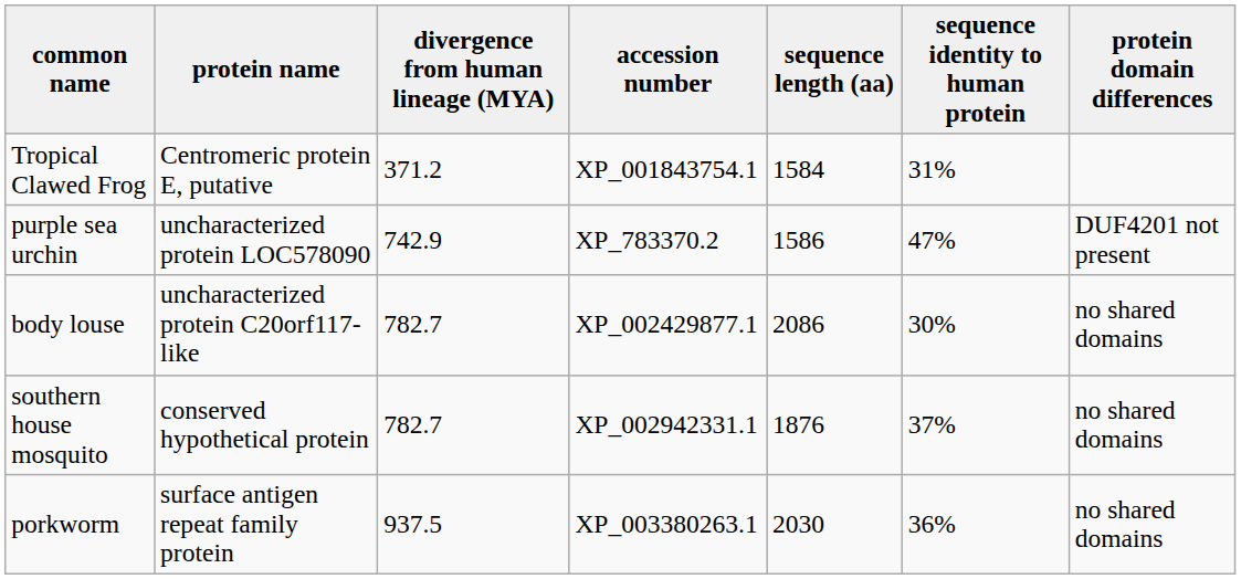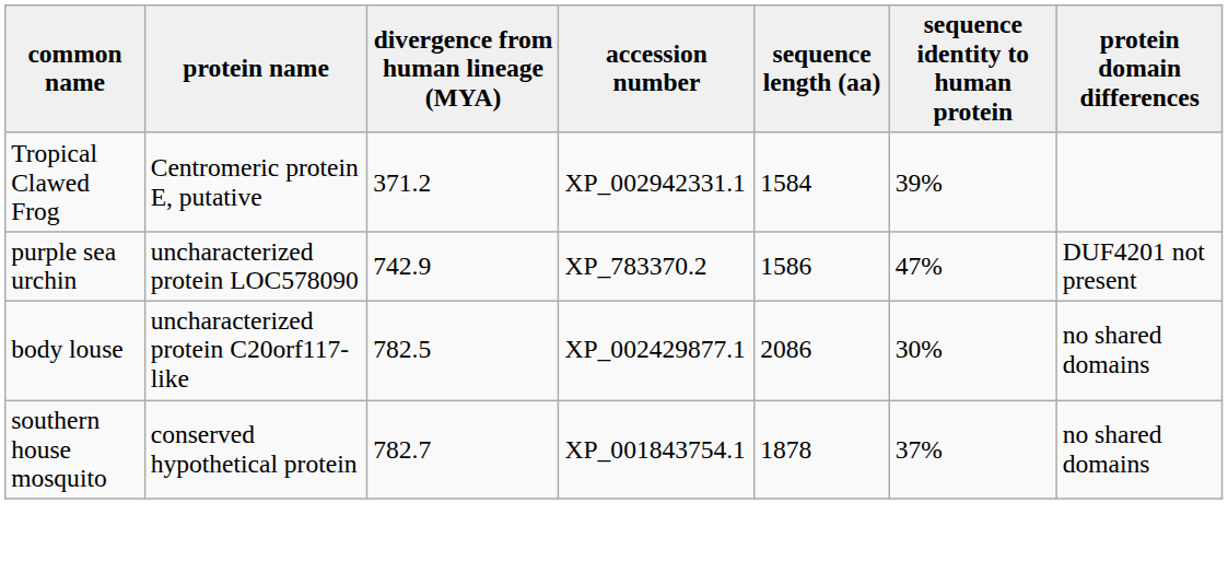Tropical Clawed Frog | accession number: XP_001843754.1 -> XP_002942331.1
Tropical Clawed Frog | sequence identity to human protein: 31% -> 39%
body louse | divergence from human lineage (MYA): 782.7 -> 782.5
southern house mosquito | accession number: XP_002942331.1 -> XP_001843754.1
southern house mosquito | sequence length (aa): 1876 -> 1878
- row: porkworm | surface antigen repeat family protein | 937.5 | XP_003380263.1 | 2030 | 36% | no shared domains
